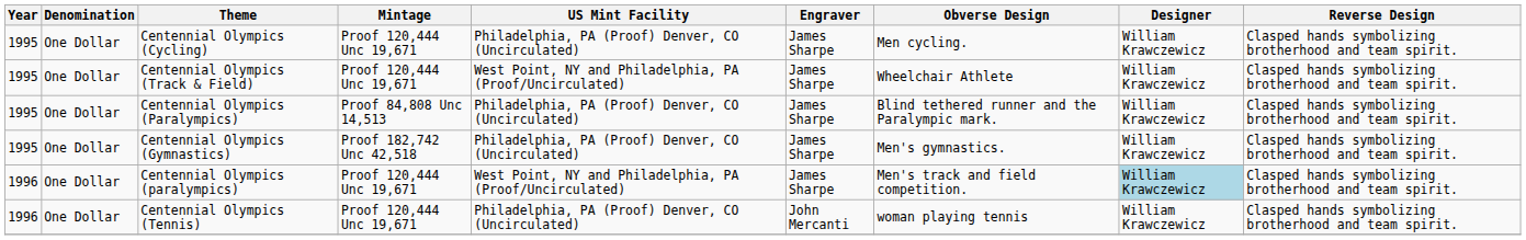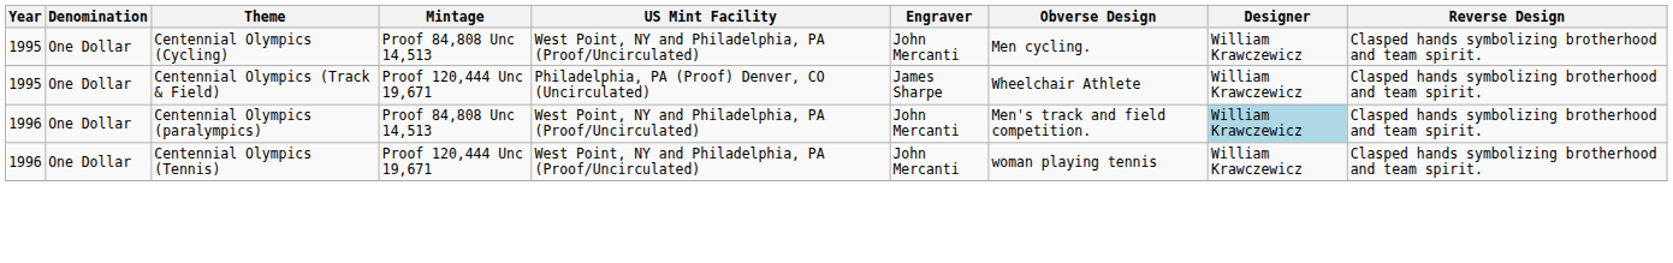Centennial Olympics (Cycling) | Mintage: Proof 120,444 Unc 19,671 -> Proof 84,808 Unc 14,513
Centennial Olympics (Cycling) | US Mint Facility: Philadelphia, PA (Proof) Denver, CO (Uncirculated) -> West Point, NY and Philadelphia, PA (Proof/Uncirculated)
Centennial Olympics (Cycling) | Engraver: James Sharpe -> John Mercanti
Centennial Olympics (Track & Field) | US Mint Facility: West Point, NY and Philadelphia, PA (Proof/Uncirculated) -> Philadelphia, PA (Proof) Denver, CO (Uncirculated)
- row: 1995 | One Dollar | Centennial Olympics (Paralympics) | Proof 84,808 Unc 14,513 | Philadelphia, PA (Proof) Denver, CO (Uncirculated) | James Sharpe | Blind tethered runner and the Paralympic mark. | William Krawczewicz | Clasped hands symbolizing brotherhood and team spirit.
- row: 1995 | One Dollar | Centennial Olympics (Gymnastics) | Proof 182,742 Unc 42,518 | Philadelphia, PA (Proof) Denver, CO (Uncirculated) | James Sharpe | Men's gymnastics. | William Krawczewicz | Clasped hands symbolizing brotherhood and team spirit.
Centennial Olympics (paralympics) | Mintage: Proof 120,444 Unc 19,671 -> Proof 84,808 Unc 14,513
Centennial Olympics (paralympics) | Engraver: James Sharpe -> John Mercanti
Centennial Olympics (Tennis) | US Mint Facility: Philadelphia, PA (Proof) Denver, CO (Uncirculated) -> West Point, NY and Philadelphia, PA (Proof/Uncirculated)
